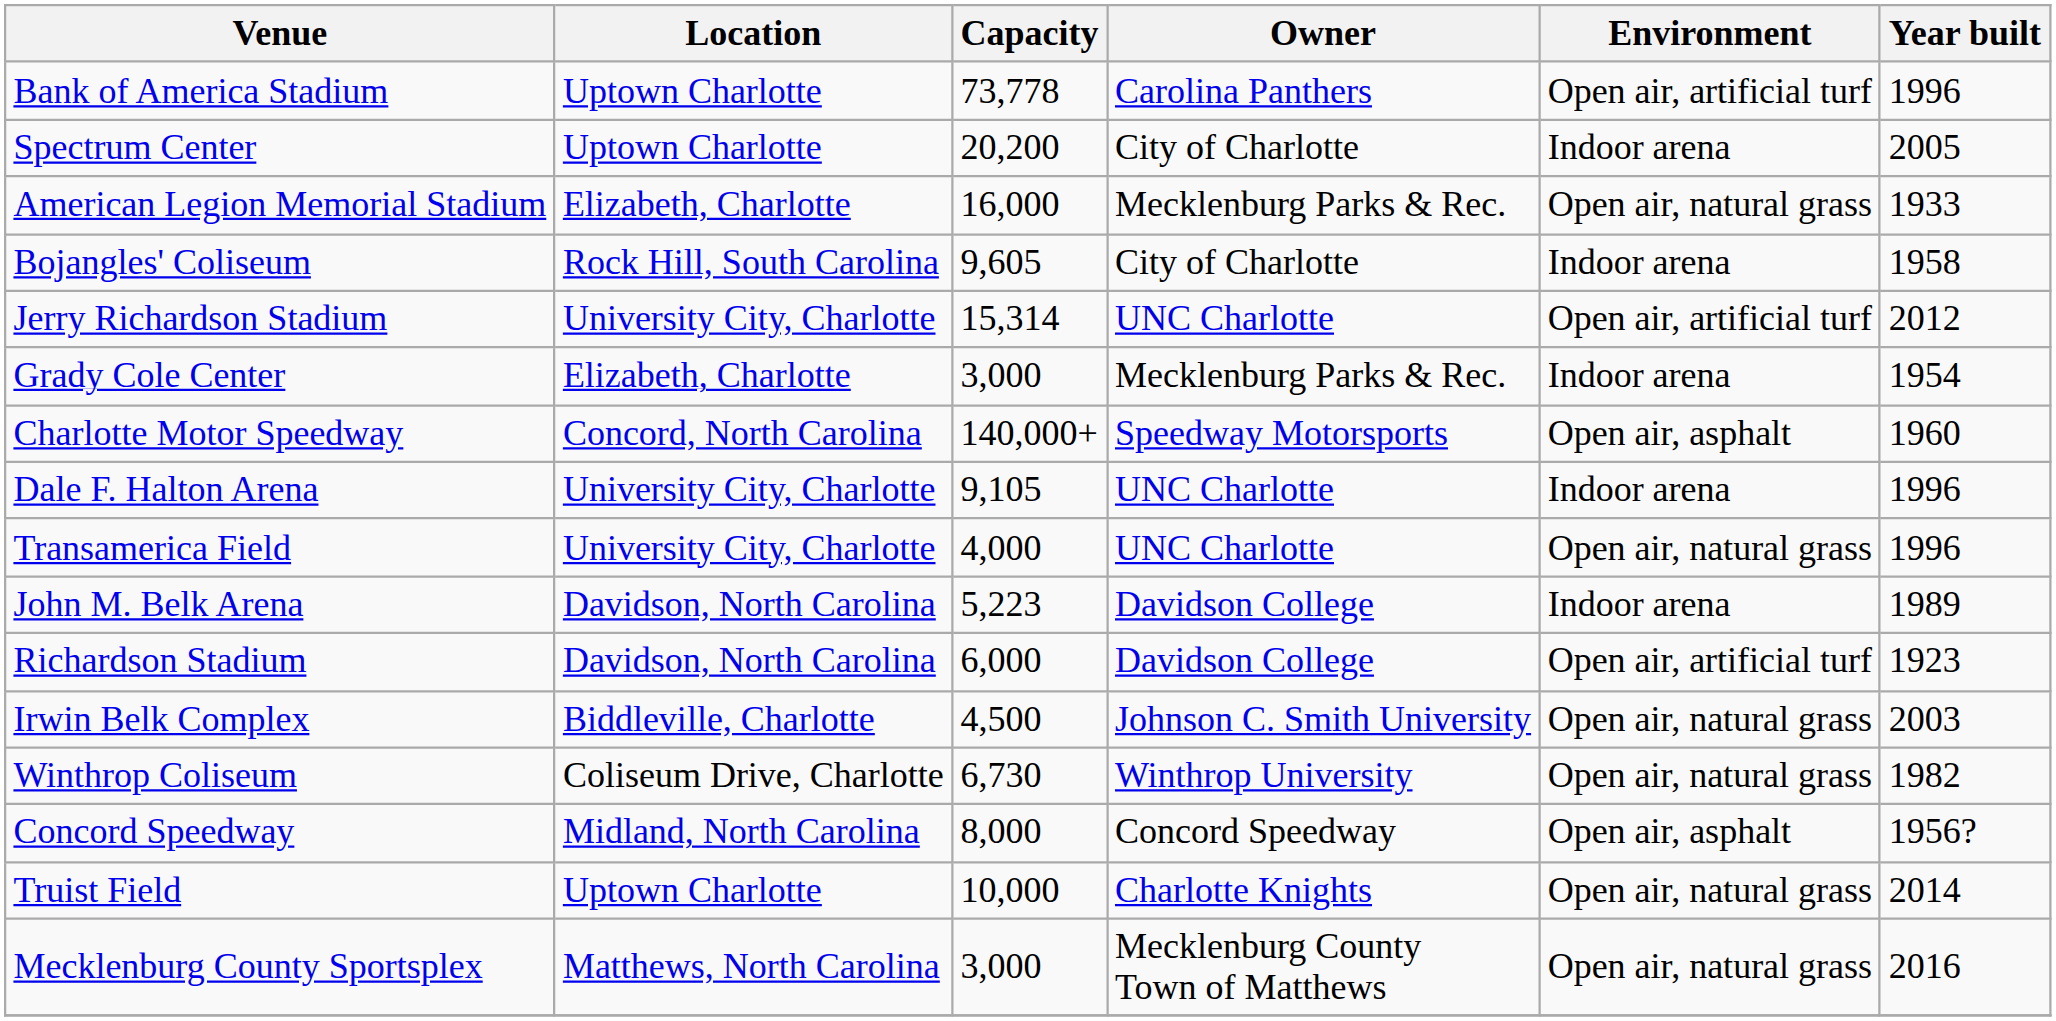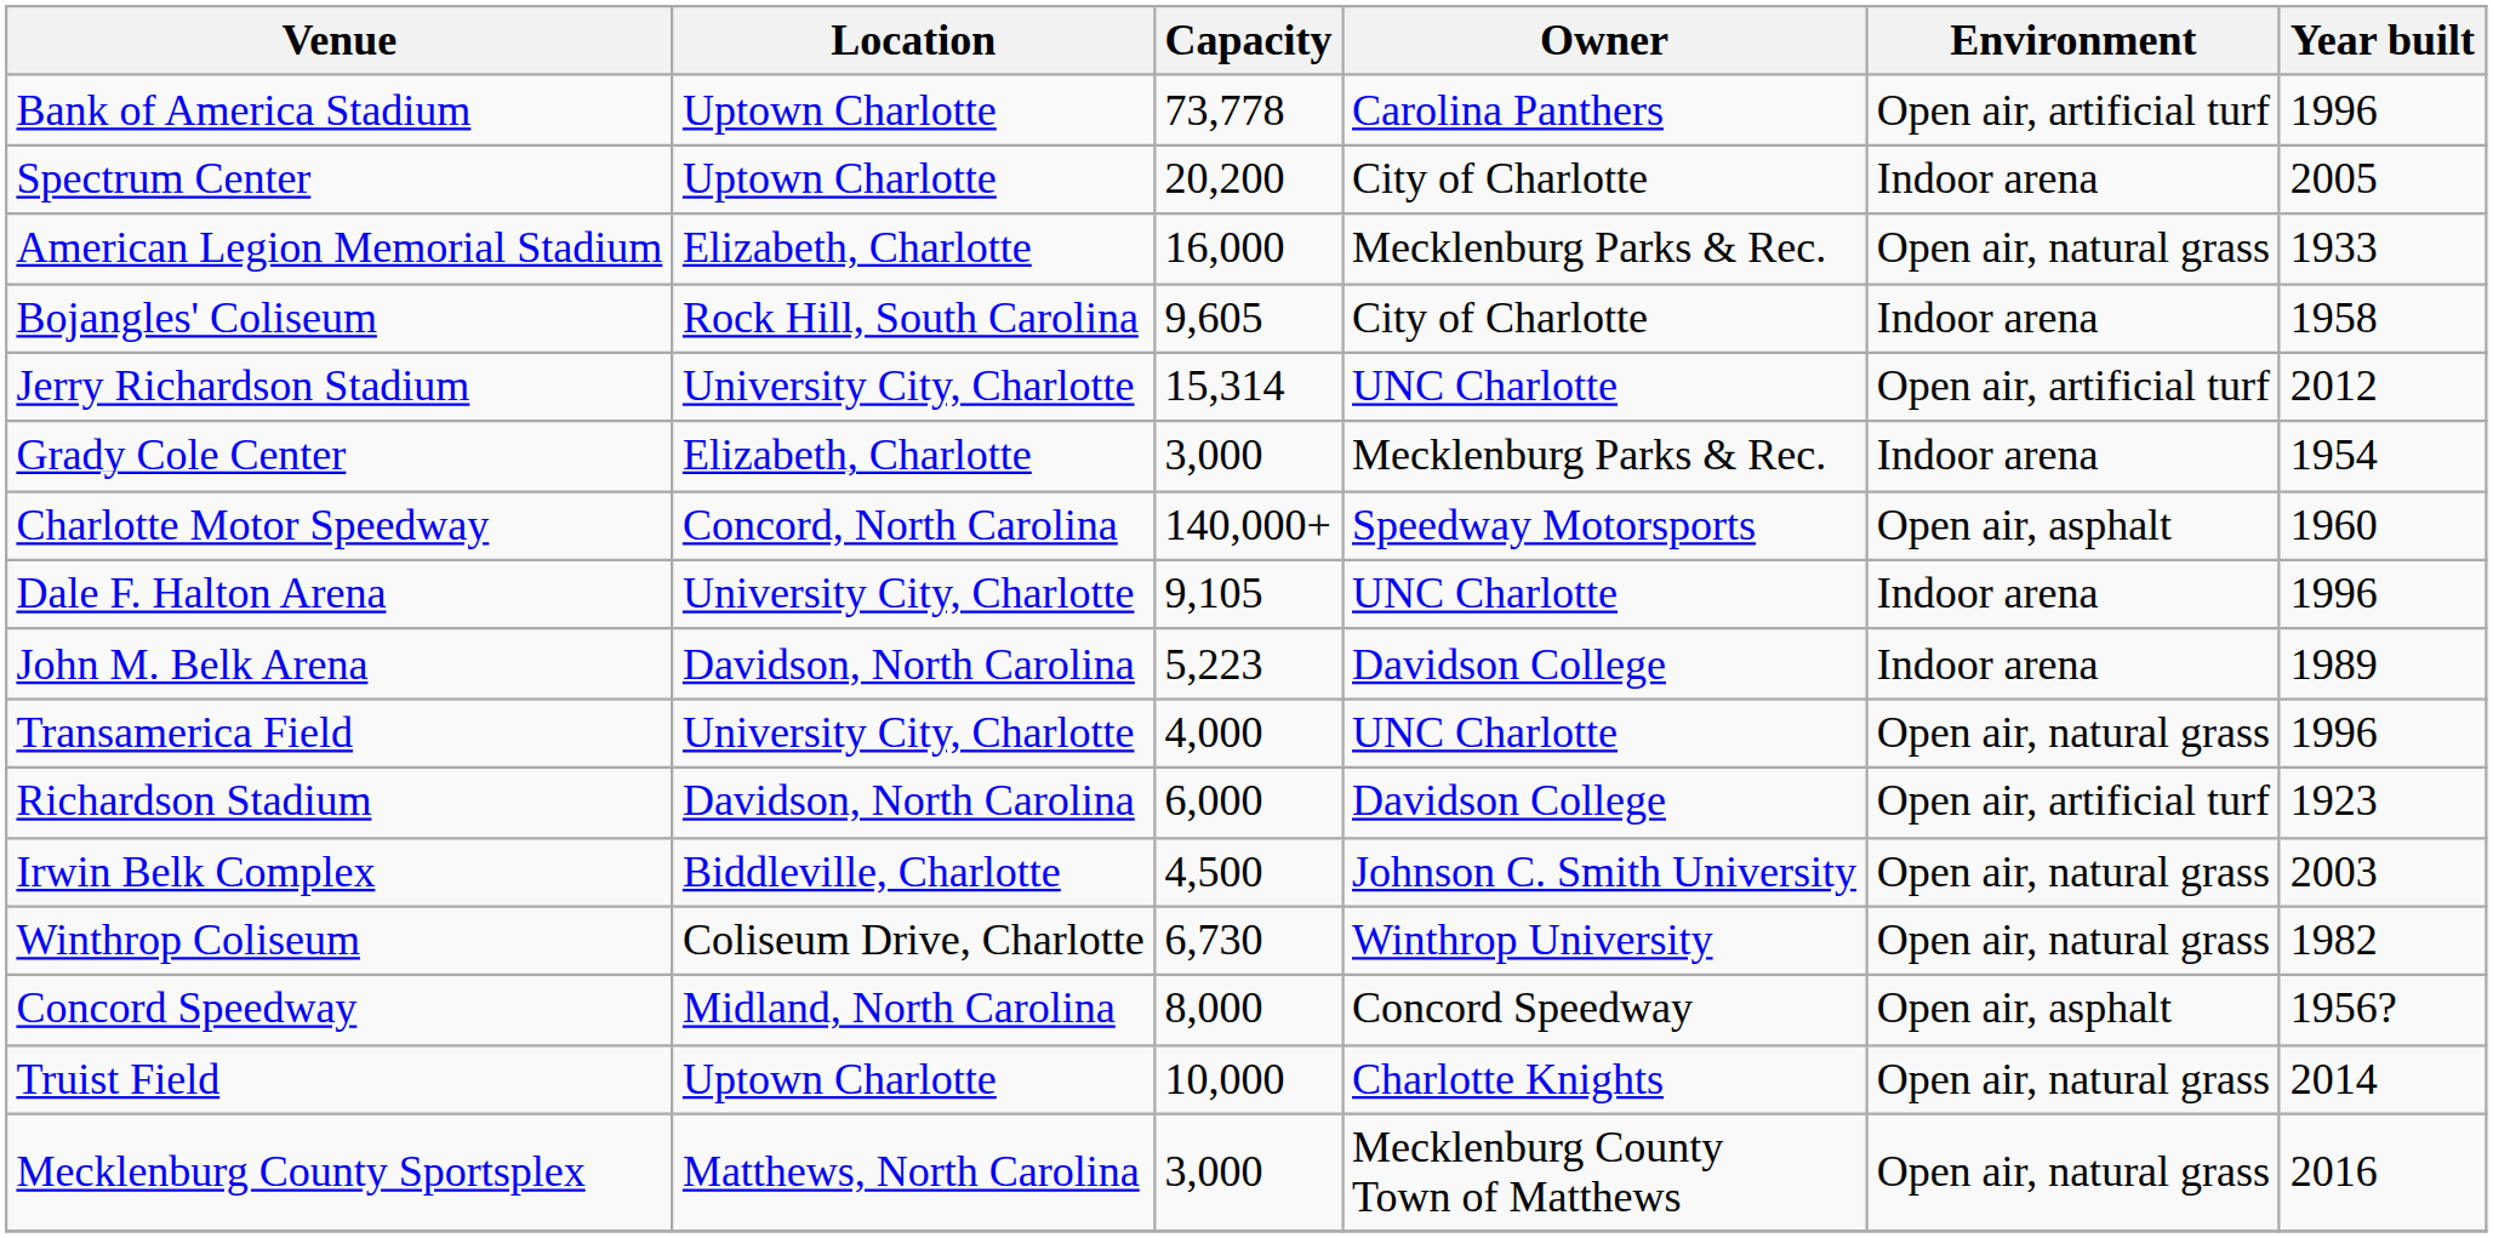rows swapped: John M. Belk Arena <-> Transamerica Field
